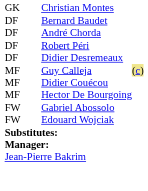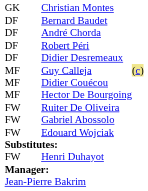+ row: FW | Ruiter De Oliveira
+ row: FW | Henri Duhayot
